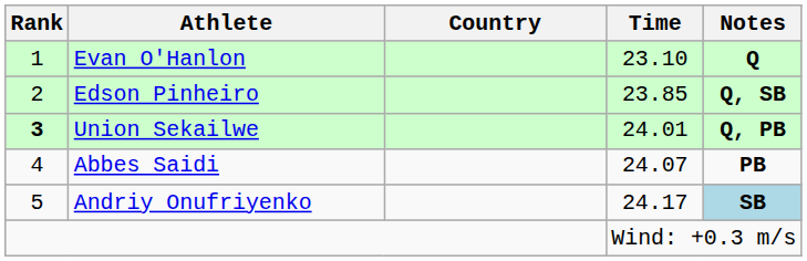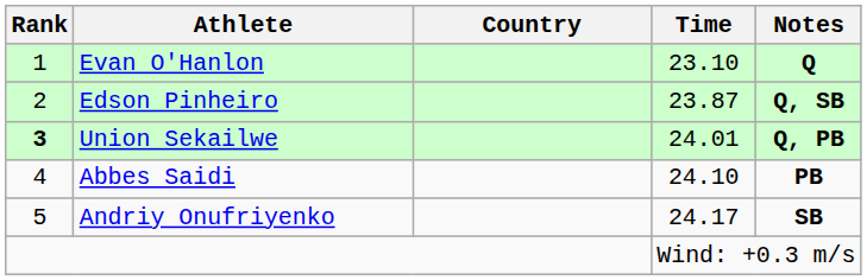Edson Pinheiro | Time: 23.85 -> 23.87
Abbes Saidi | Time: 24.07 -> 24.10
Andriy Onufriyenko | Notes: lightblue background -> no background
